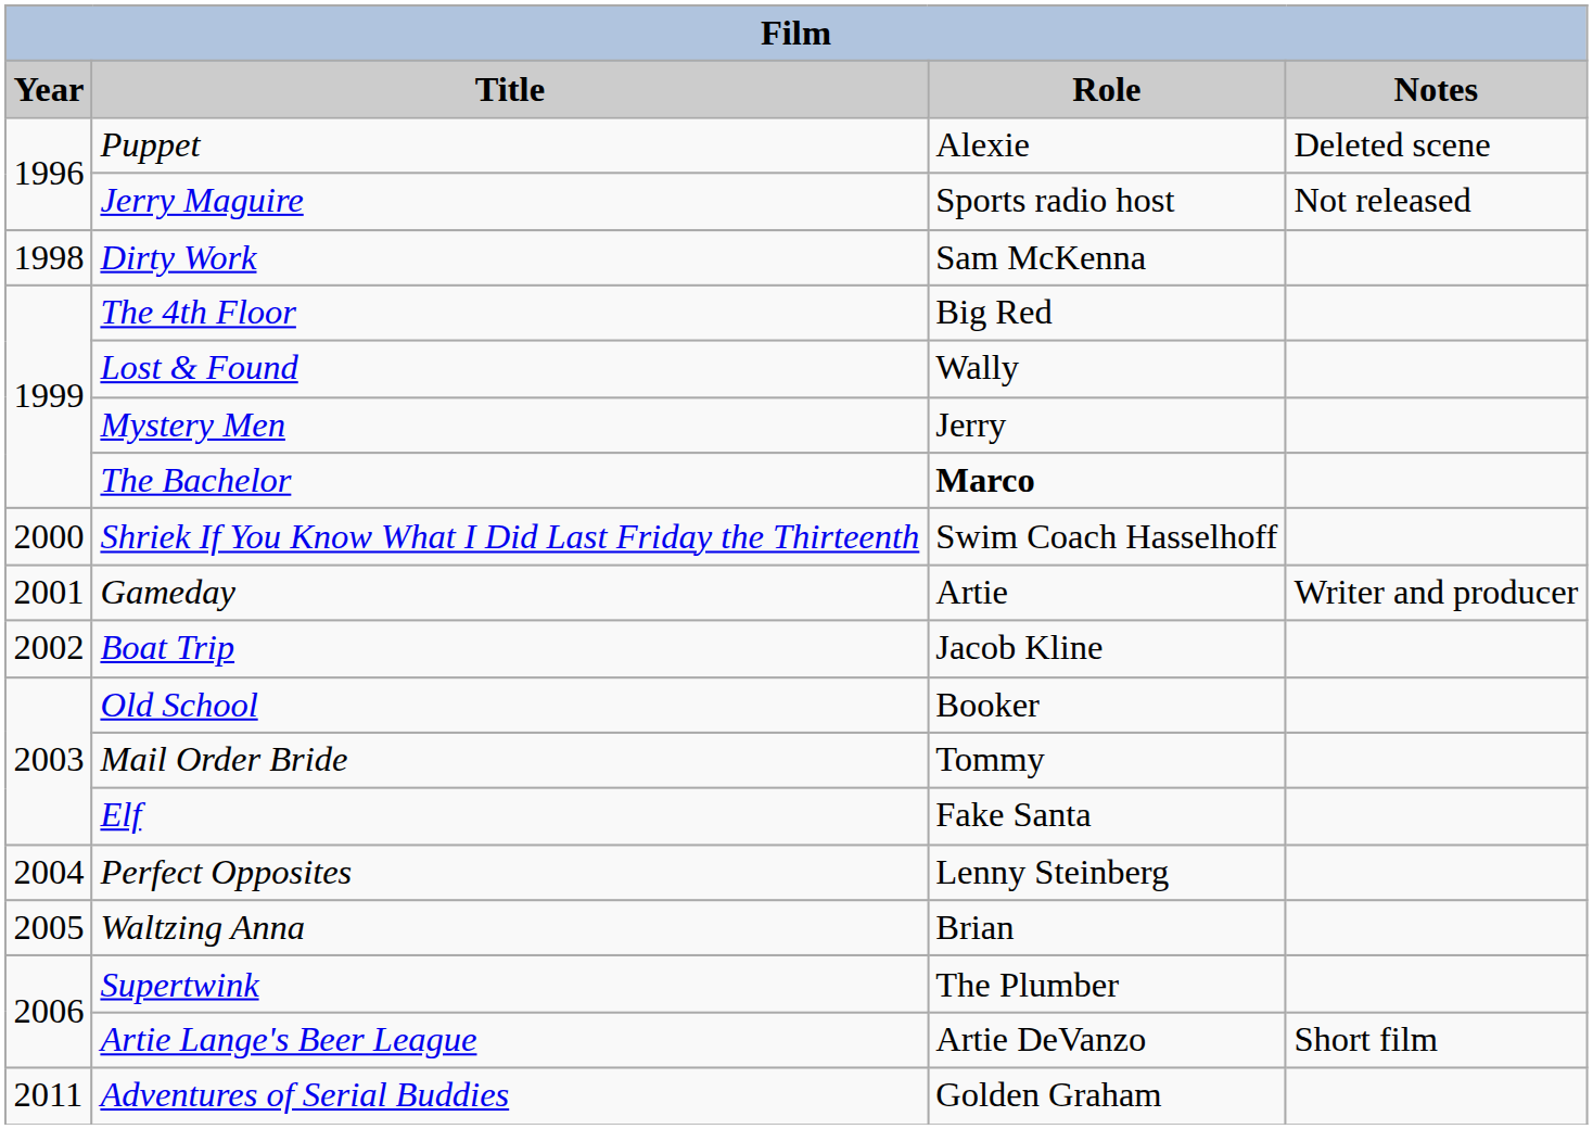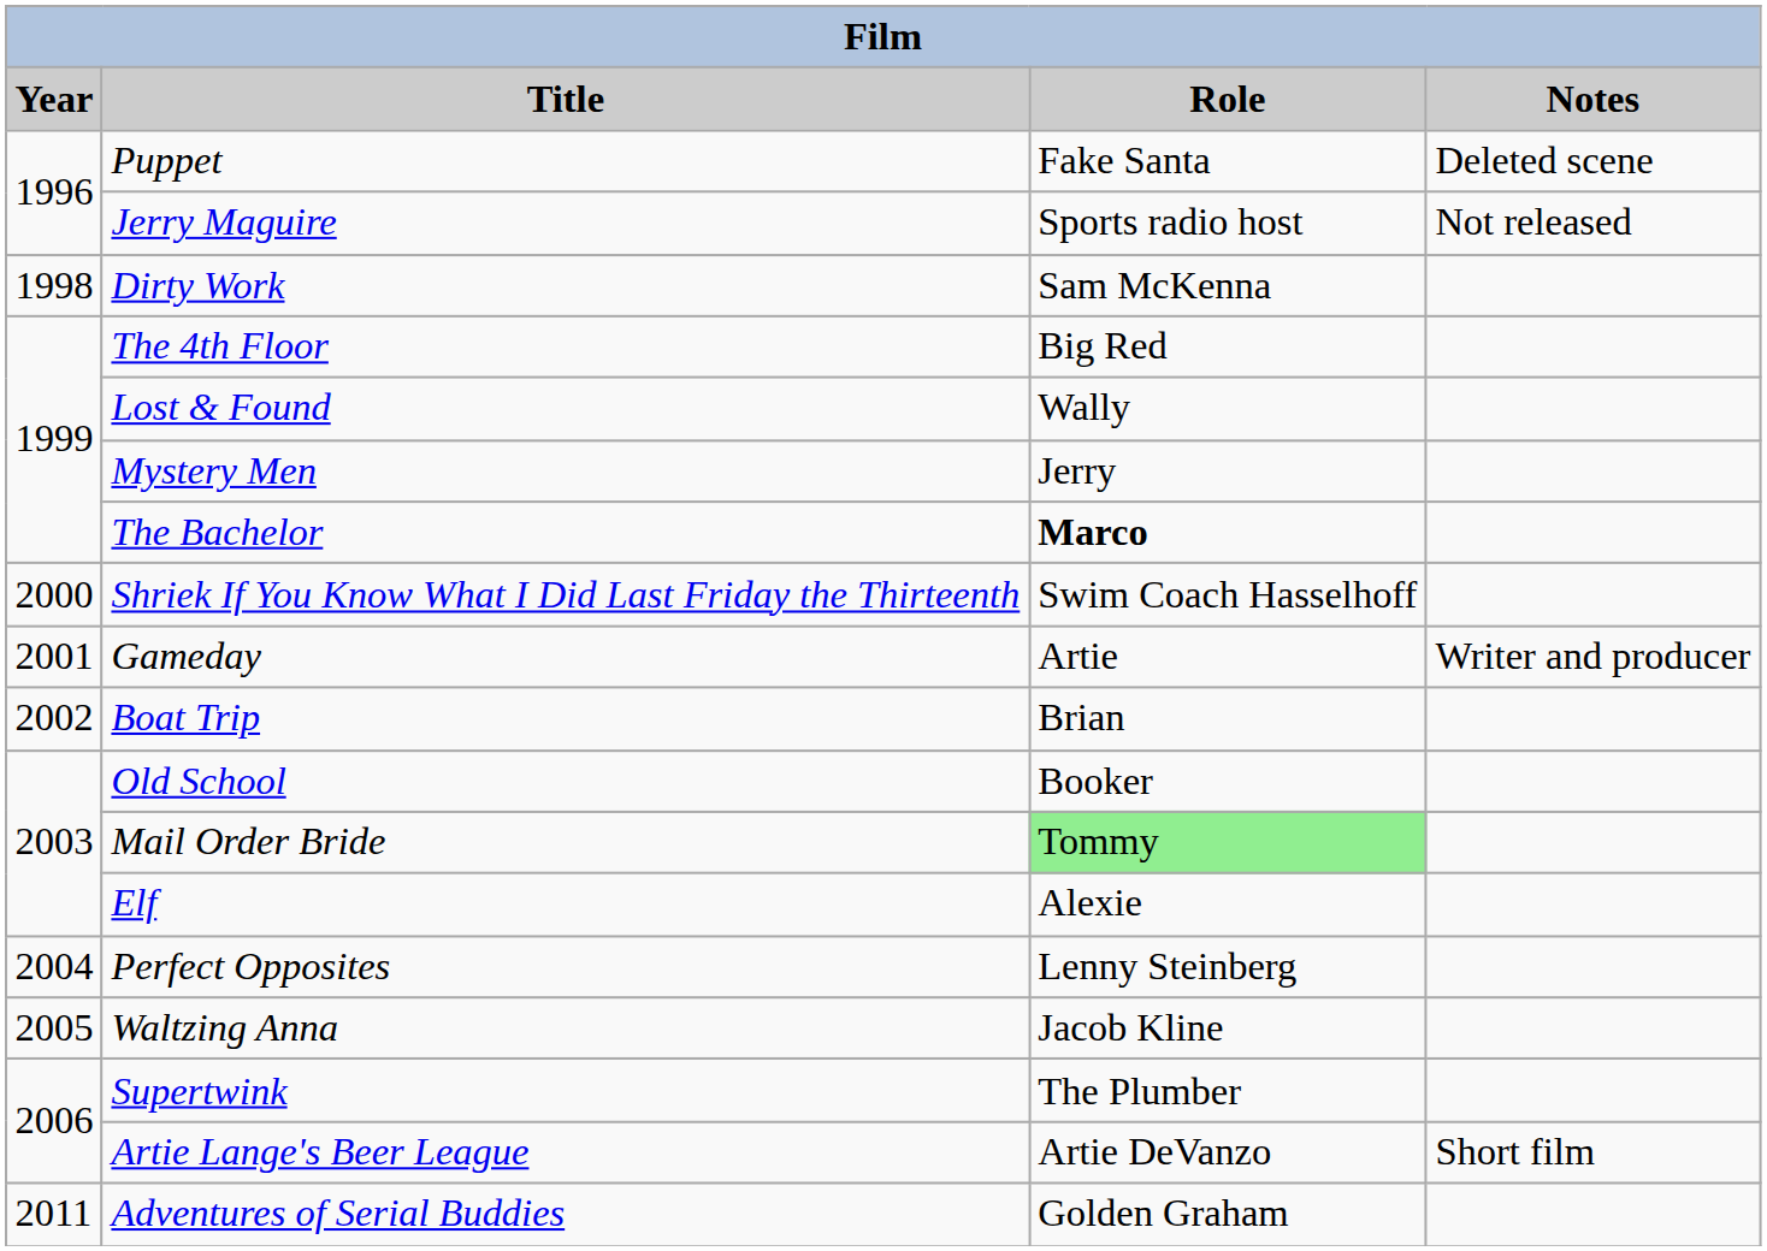Puppet | Role: Alexie -> Fake Santa
Boat Trip | Role: Jacob Kline -> Brian
Mail Order Bride | Role: no background -> lightgreen background
Elf | Role: Fake Santa -> Alexie
Waltzing Anna | Role: Brian -> Jacob Kline
